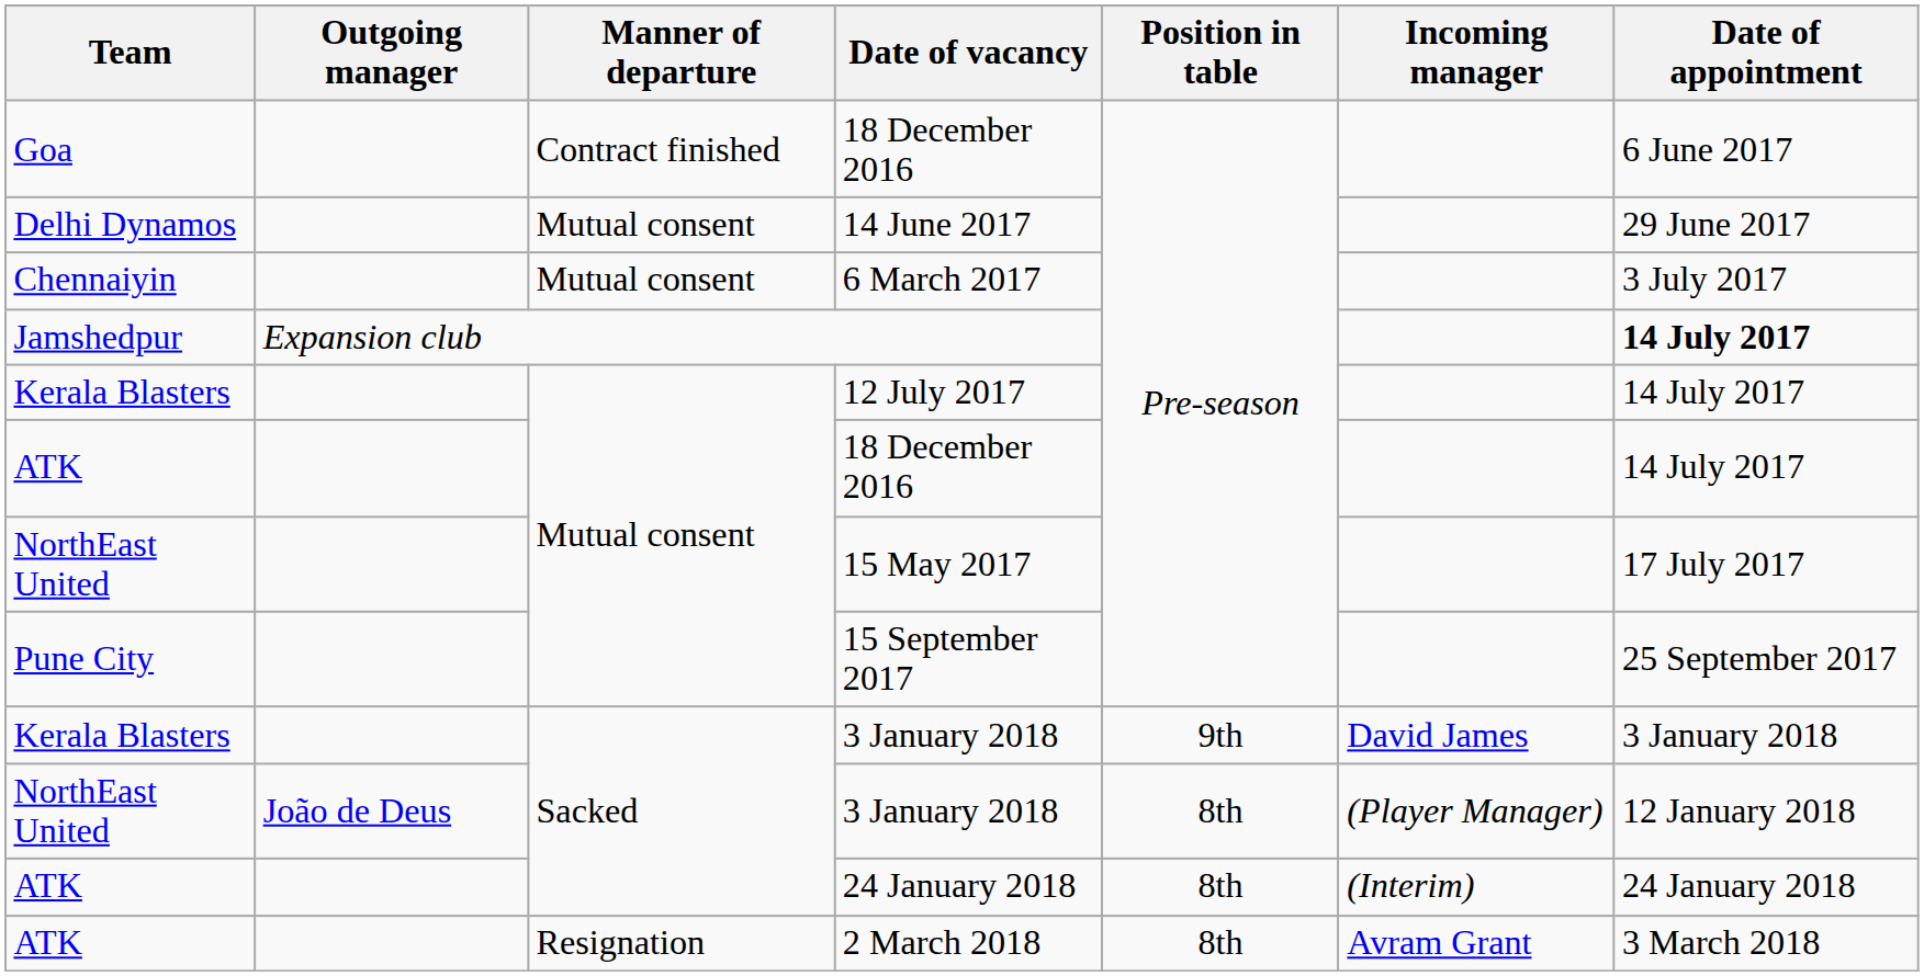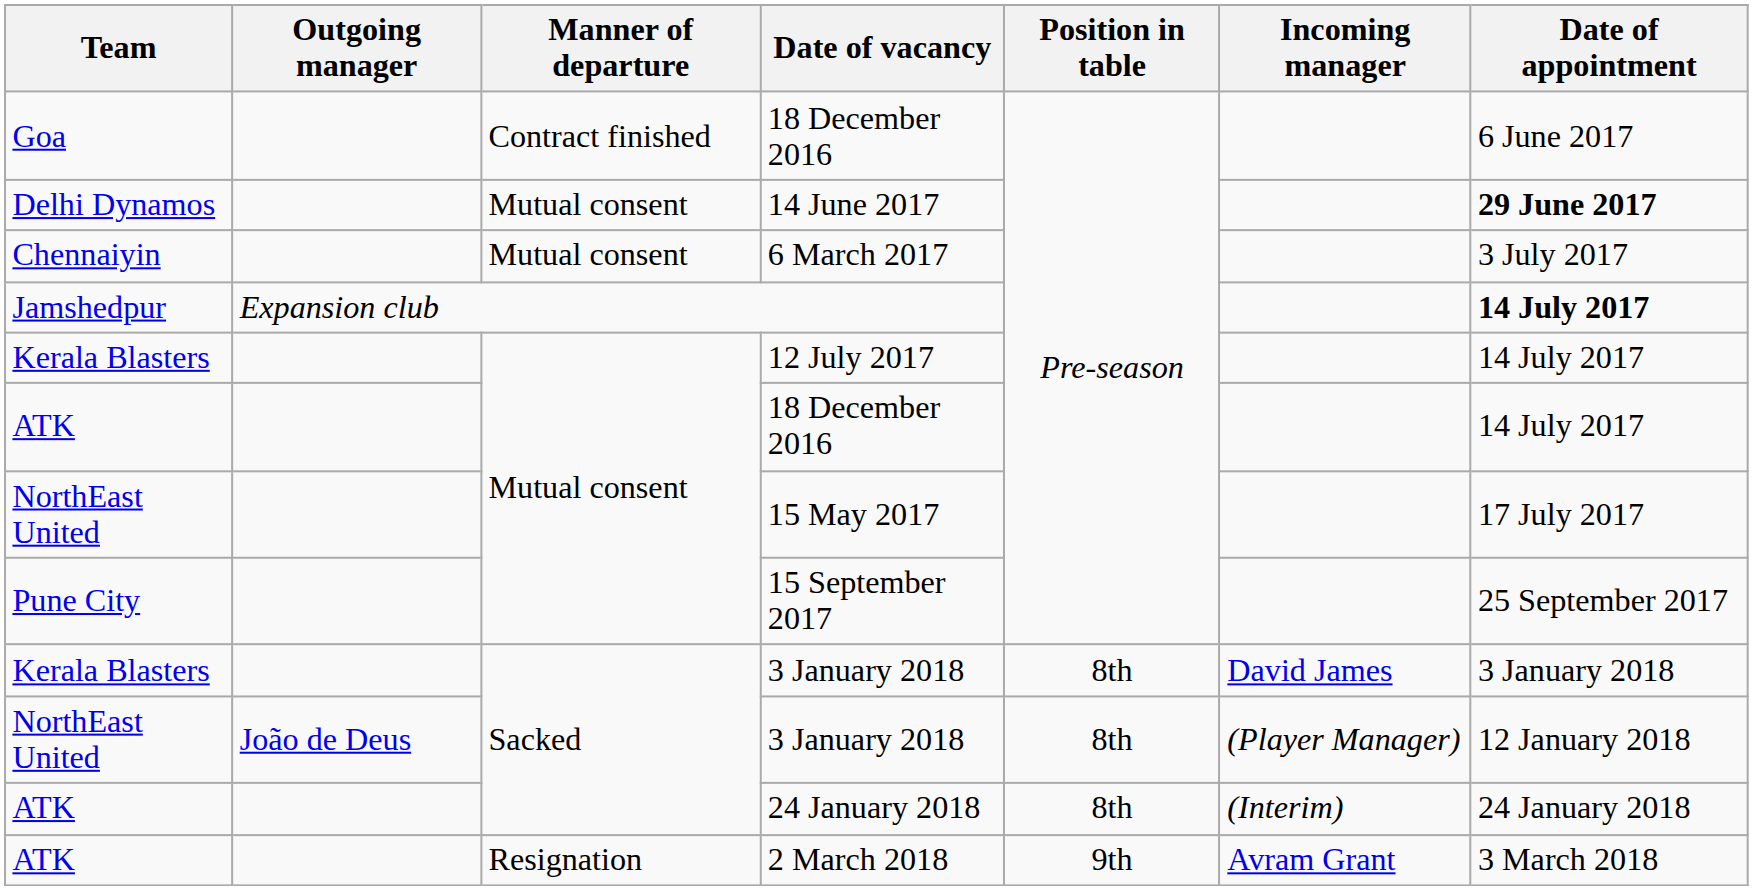14 June 2017 | Date of appointment: normal -> bold
Kerala Blasters / 3 January 2018 | Position in table: 9th -> 8th
2 March 2018 | Position in table: 8th -> 9th
